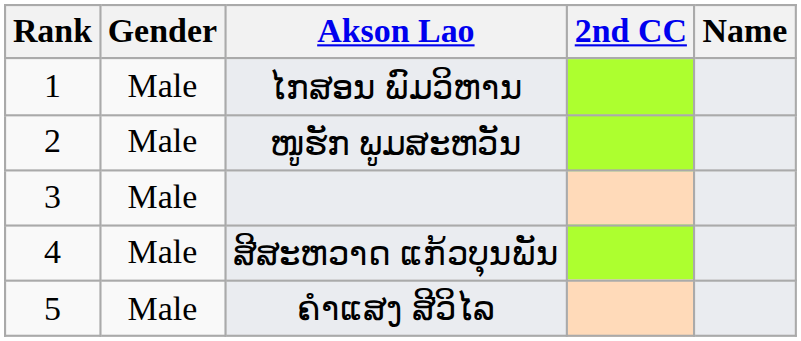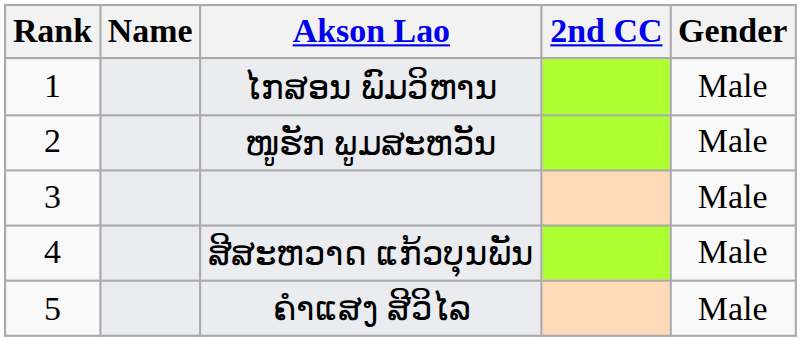columns swapped: Name <-> Gender
